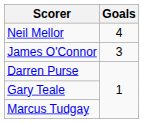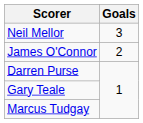Neil Mellor | Goals: 4 -> 3
James O'Connor | Goals: 3 -> 2
